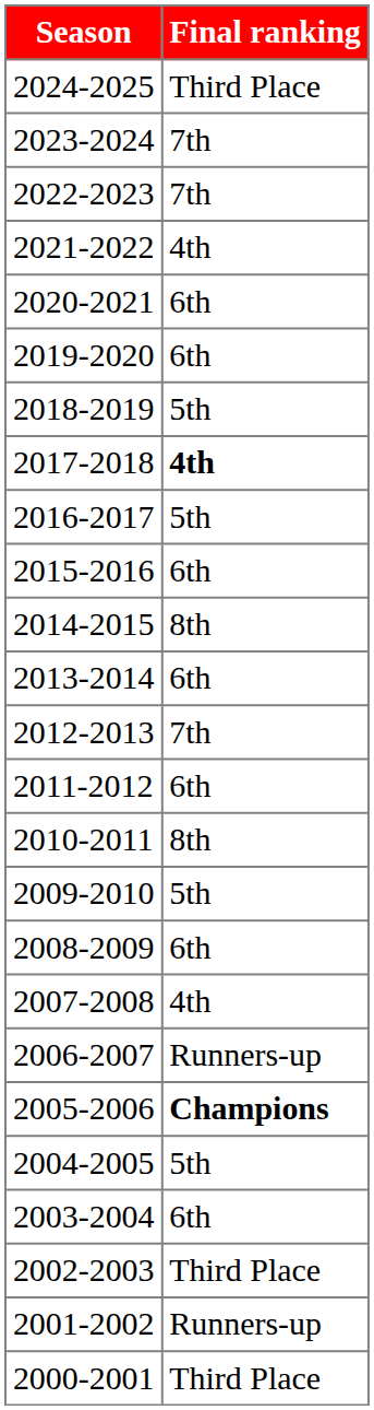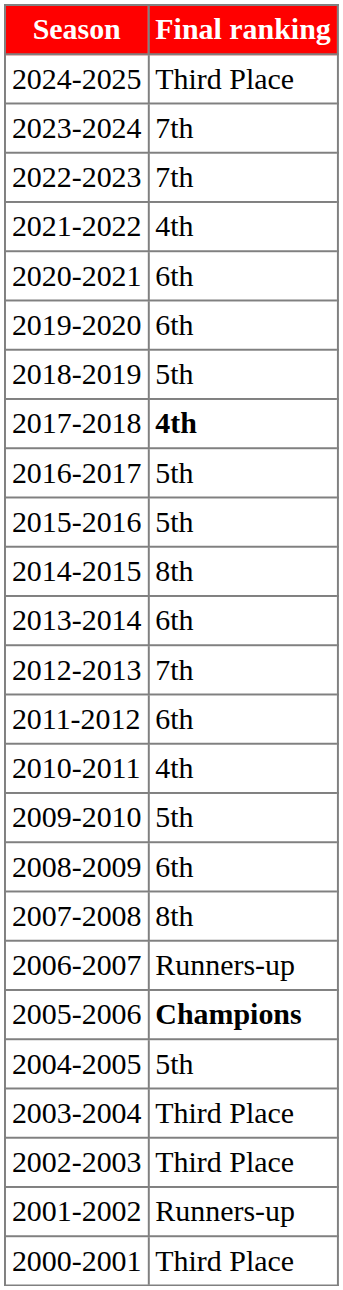2015-2016 | Final ranking: 6th -> 5th
2010-2011 | Final ranking: 8th -> 4th
2007-2008 | Final ranking: 4th -> 8th
2003-2004 | Final ranking: 6th -> Third Place
